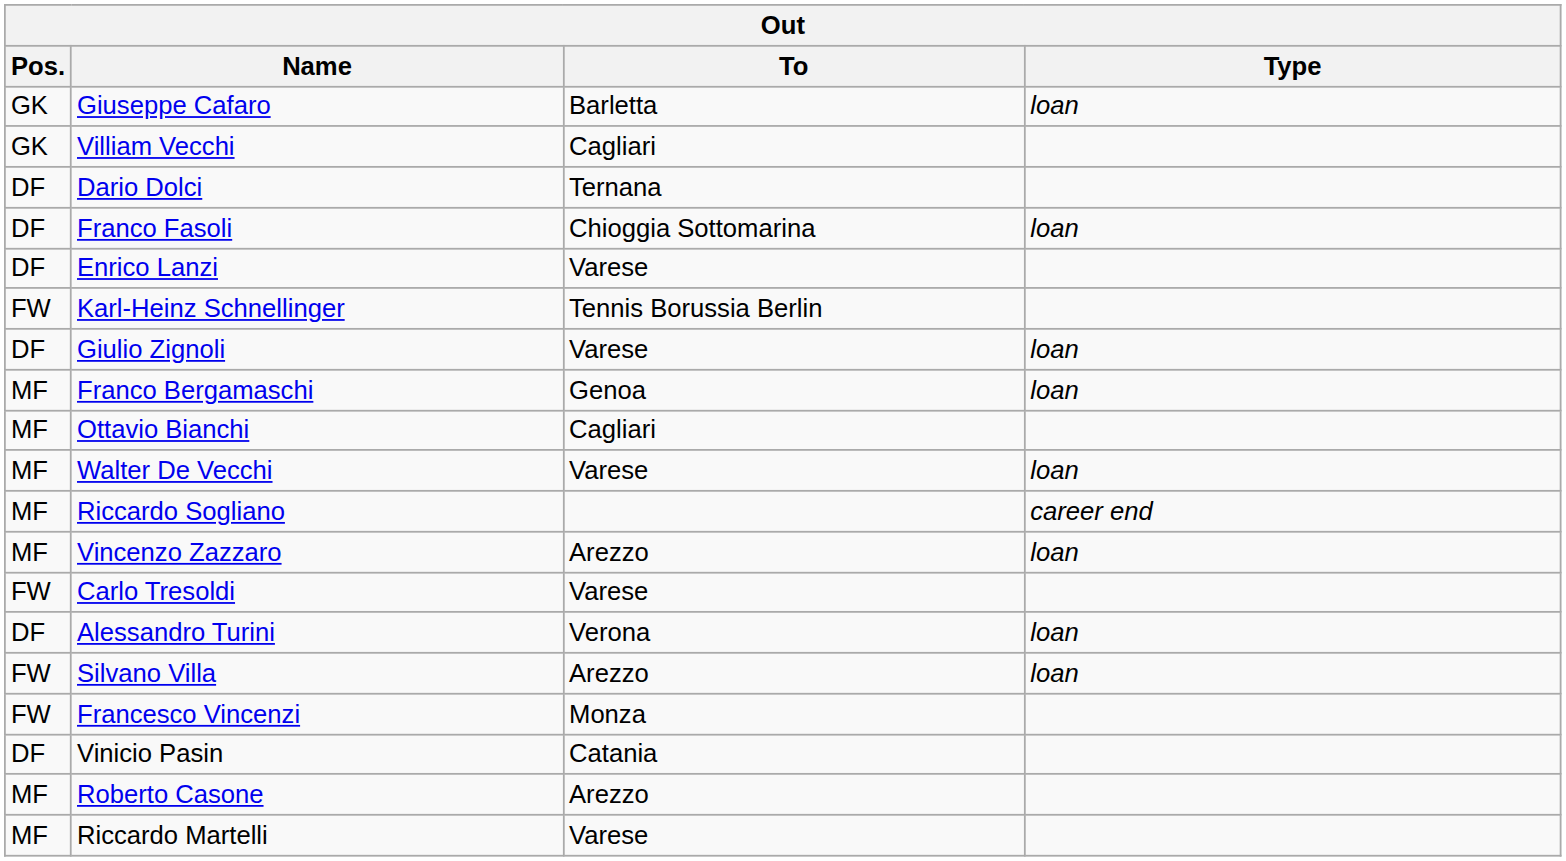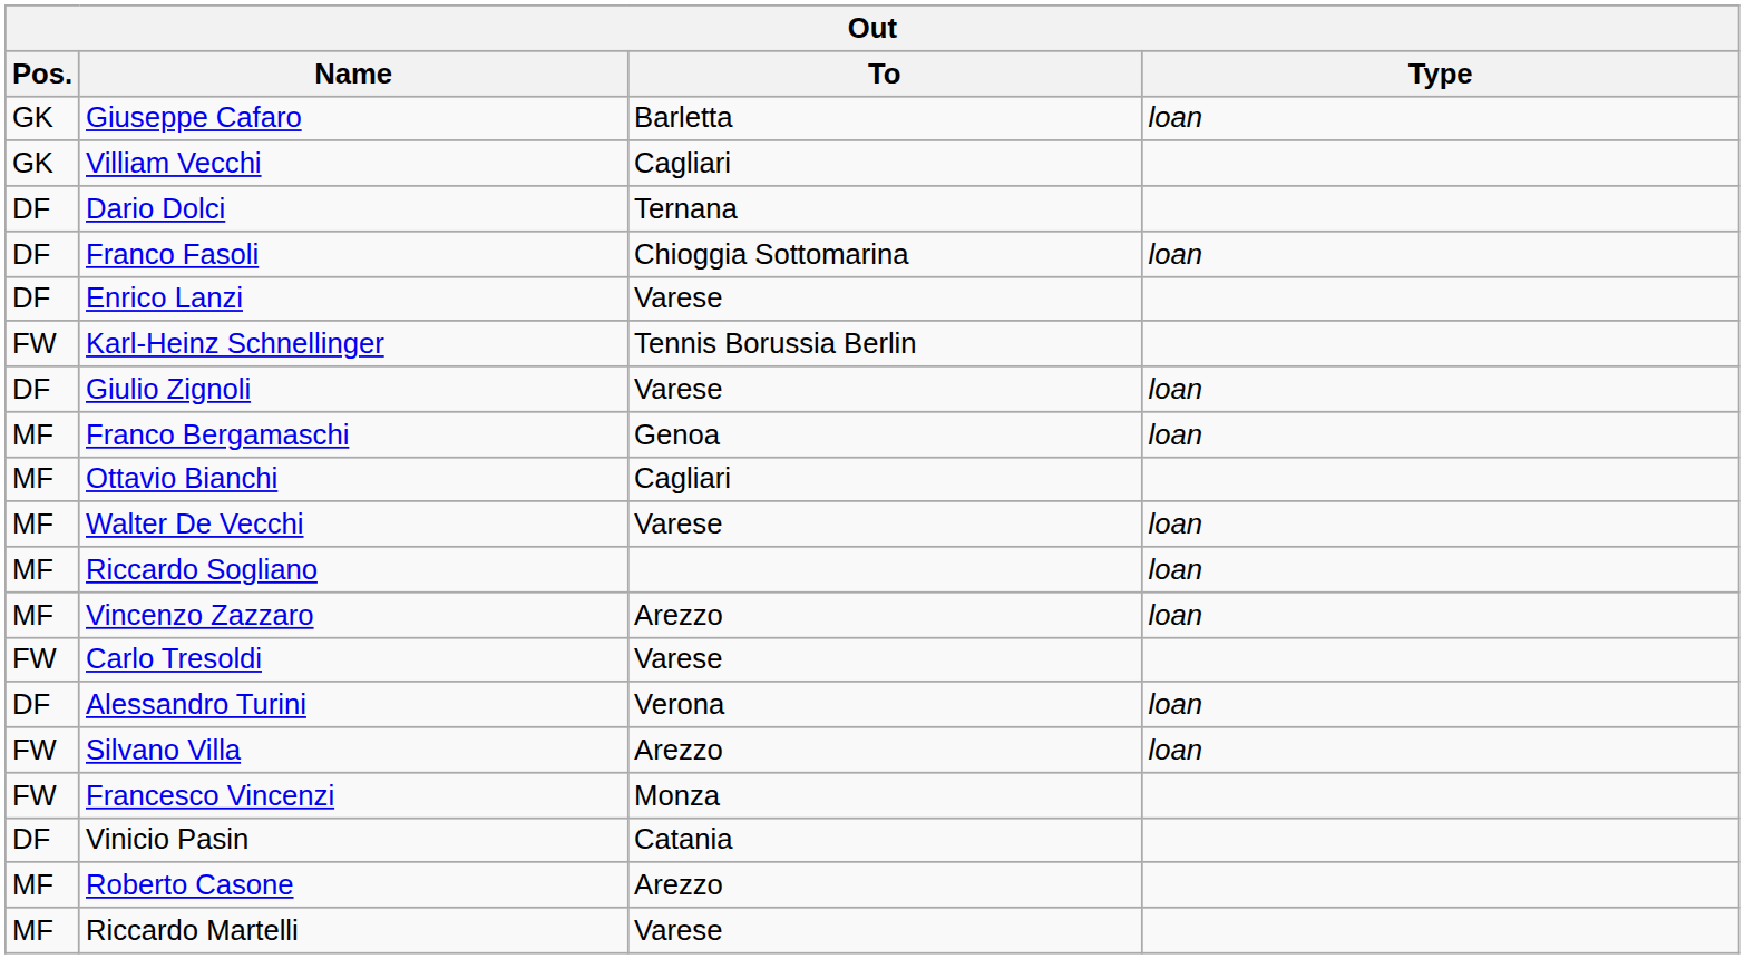Riccardo Sogliano | Type: career end -> loan
